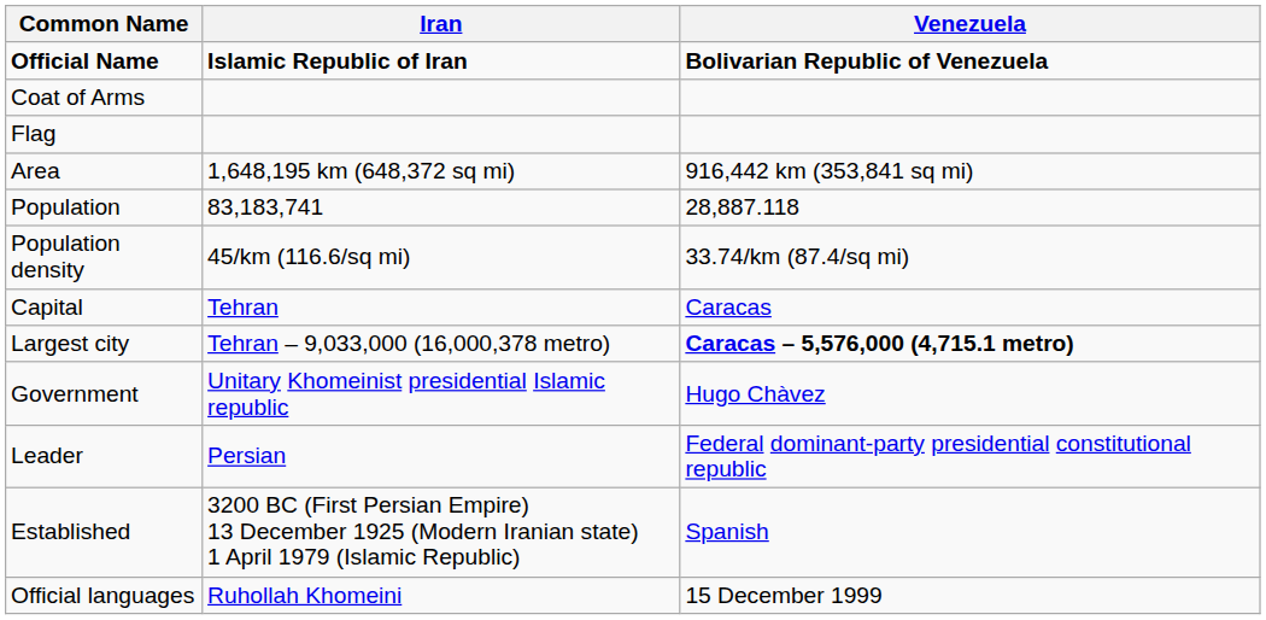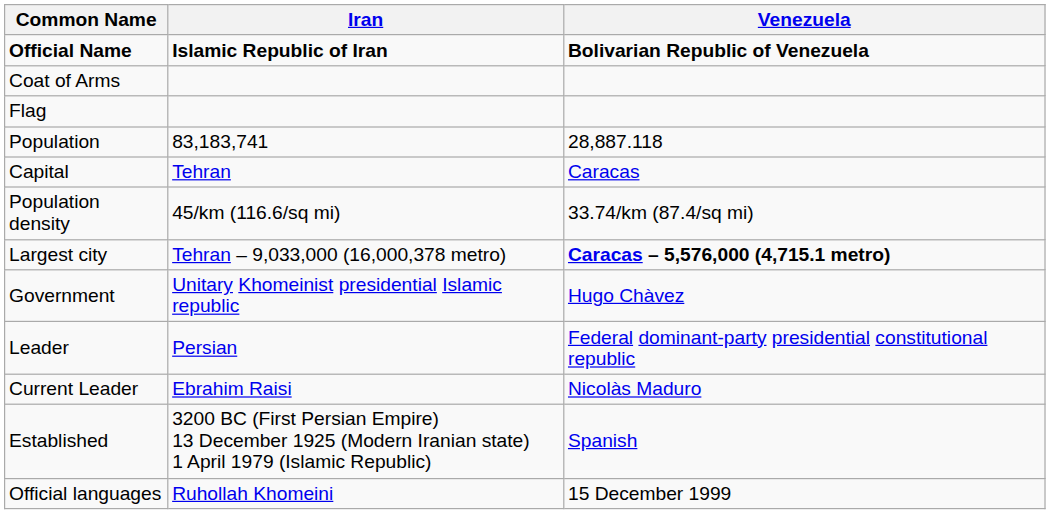- row: Area | 1,648,195 km (648,372 sq mi) | 916,442 km (353,841 sq mi)
rows swapped: Population density <-> Capital
+ row: Current Leader | Ebrahim Raisi | Nicolàs Maduro
